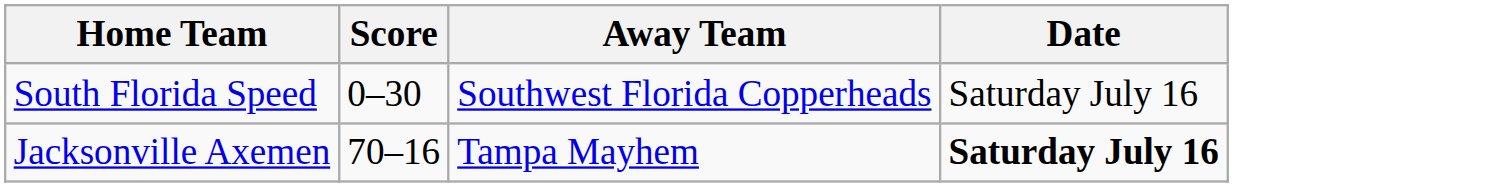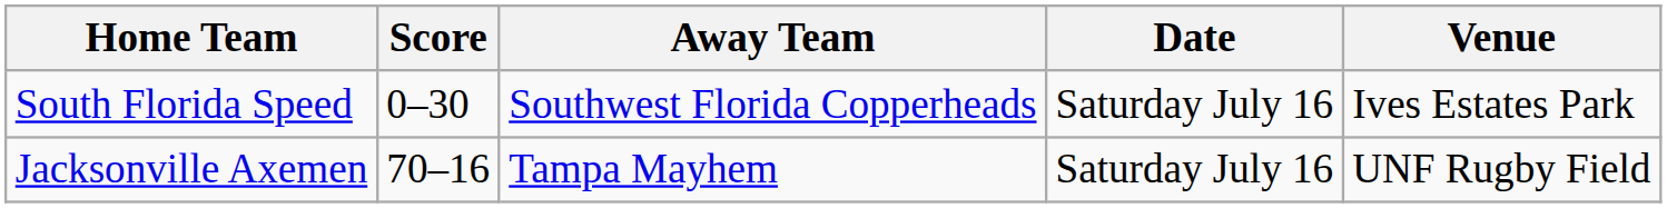+ column: Venue | Ives Estates Park | UNF Rugby Field
Jacksonville Axemen | Date: bold -> normal
